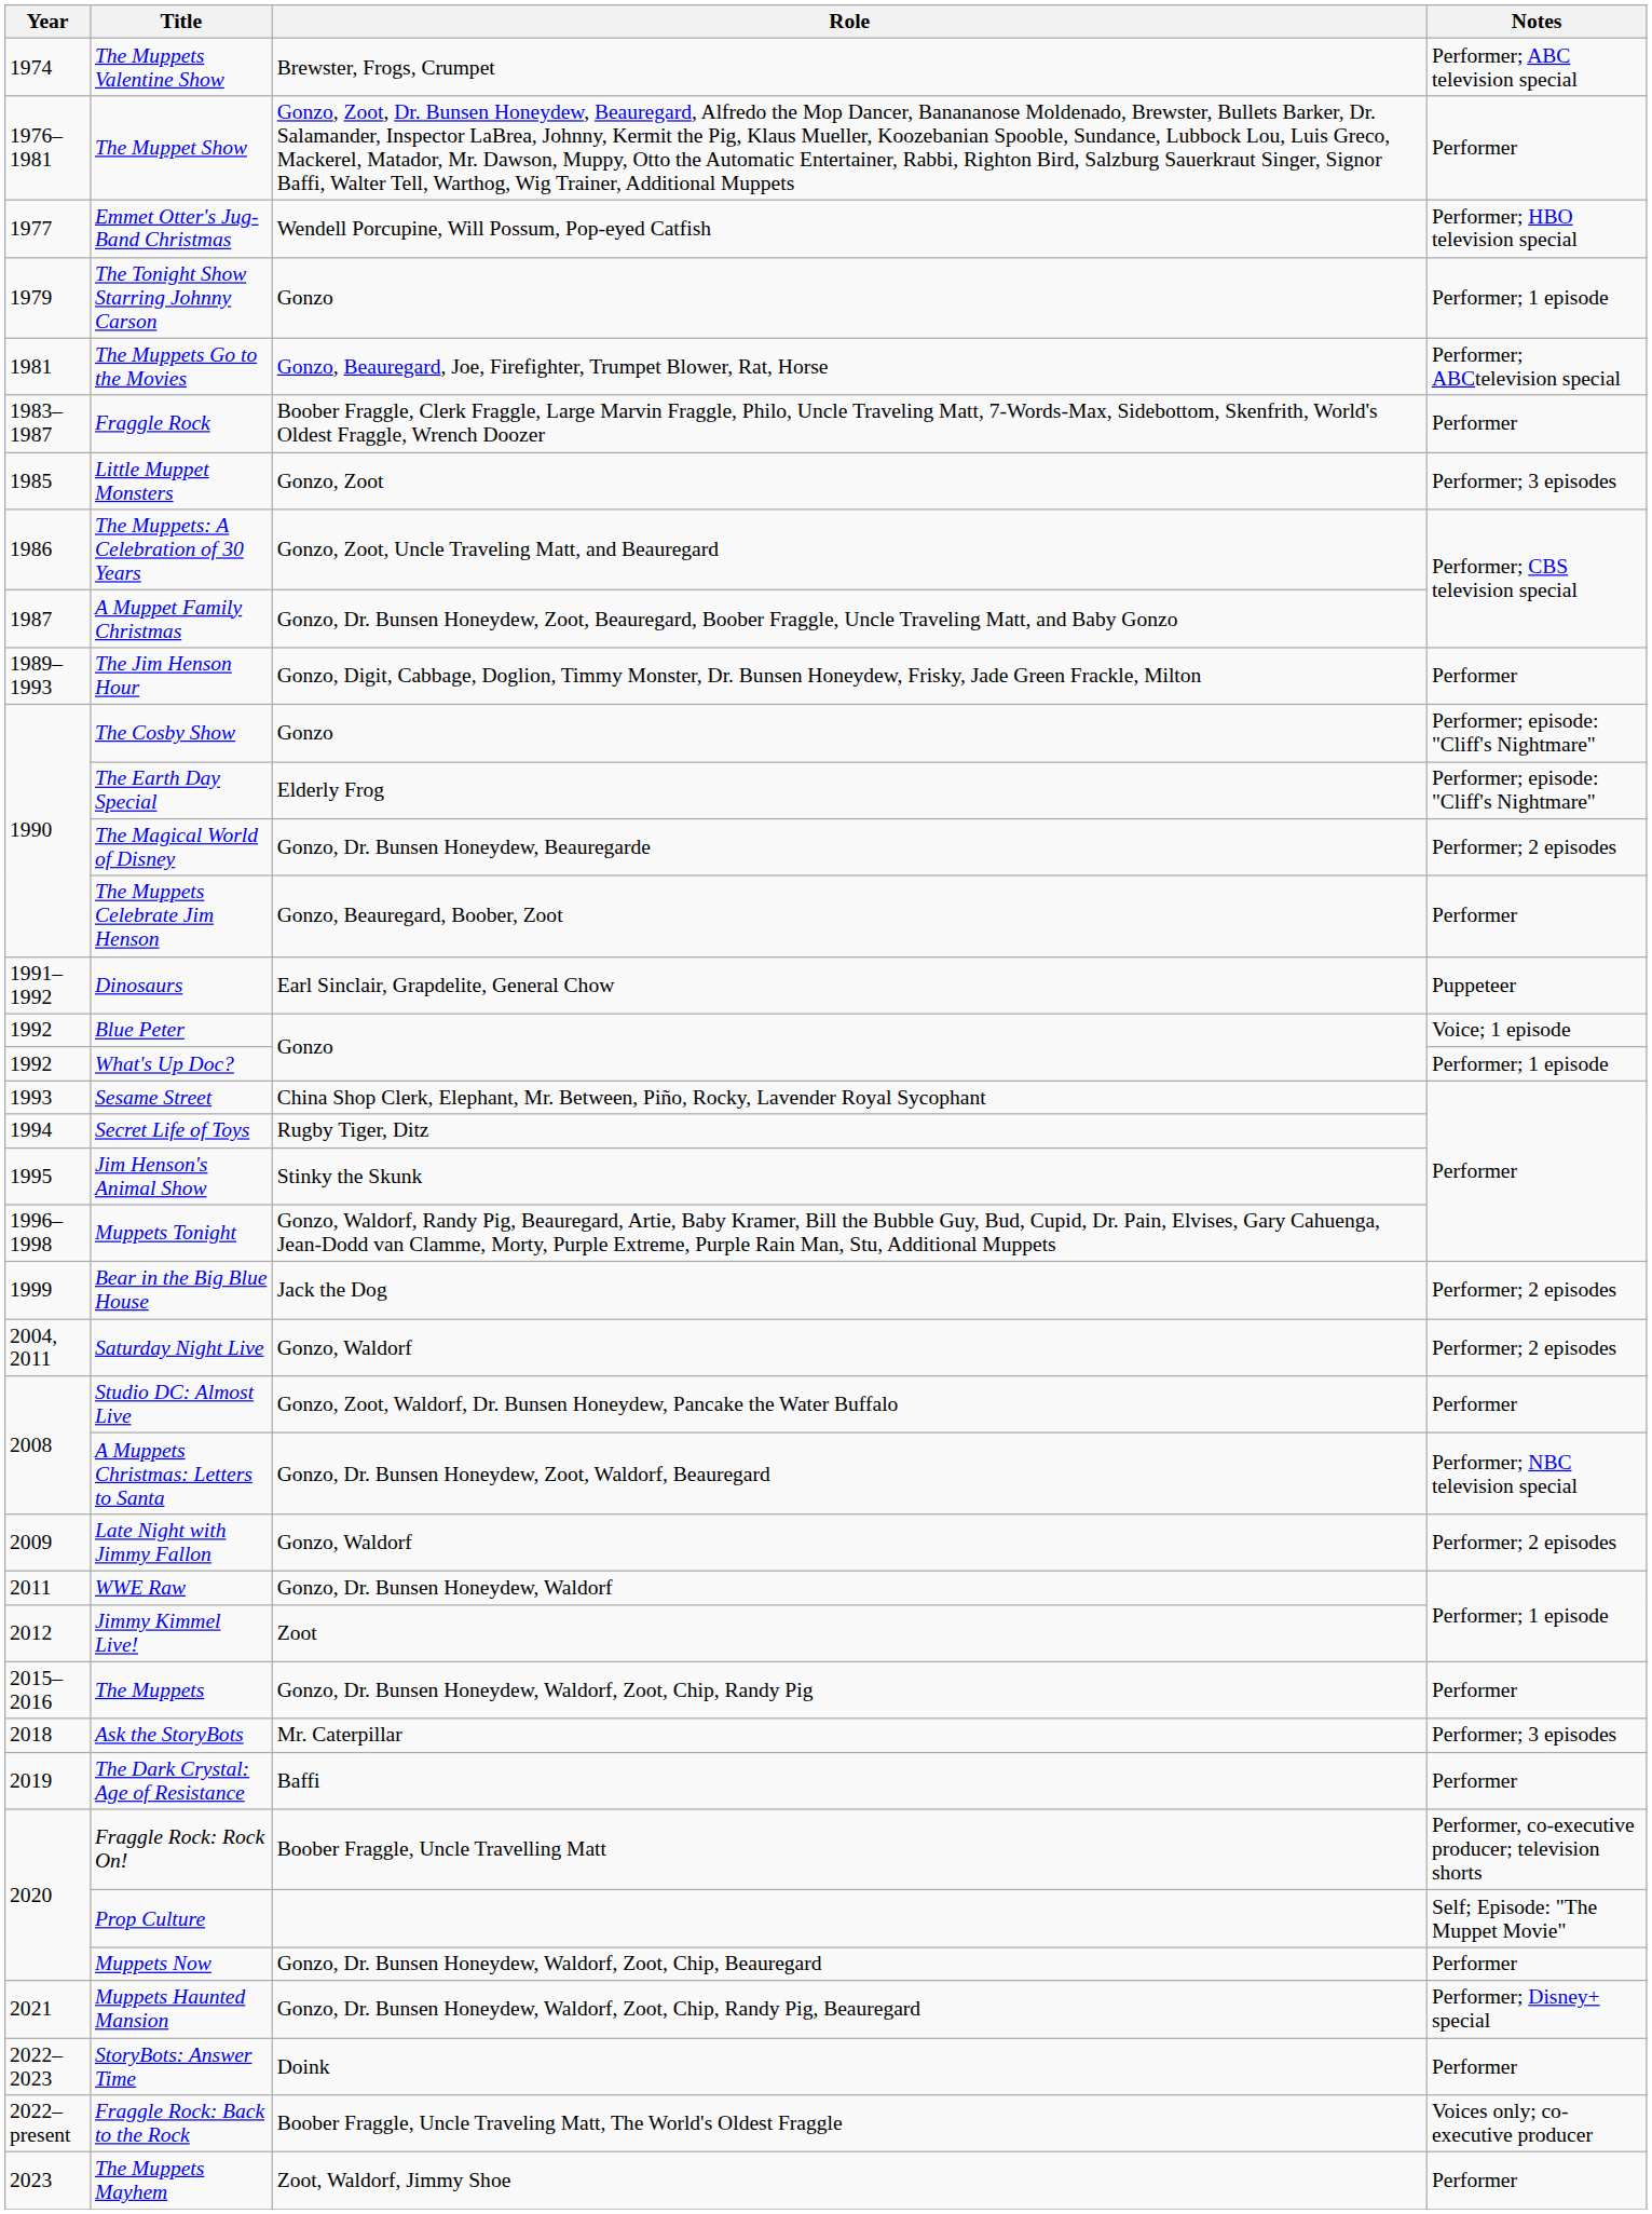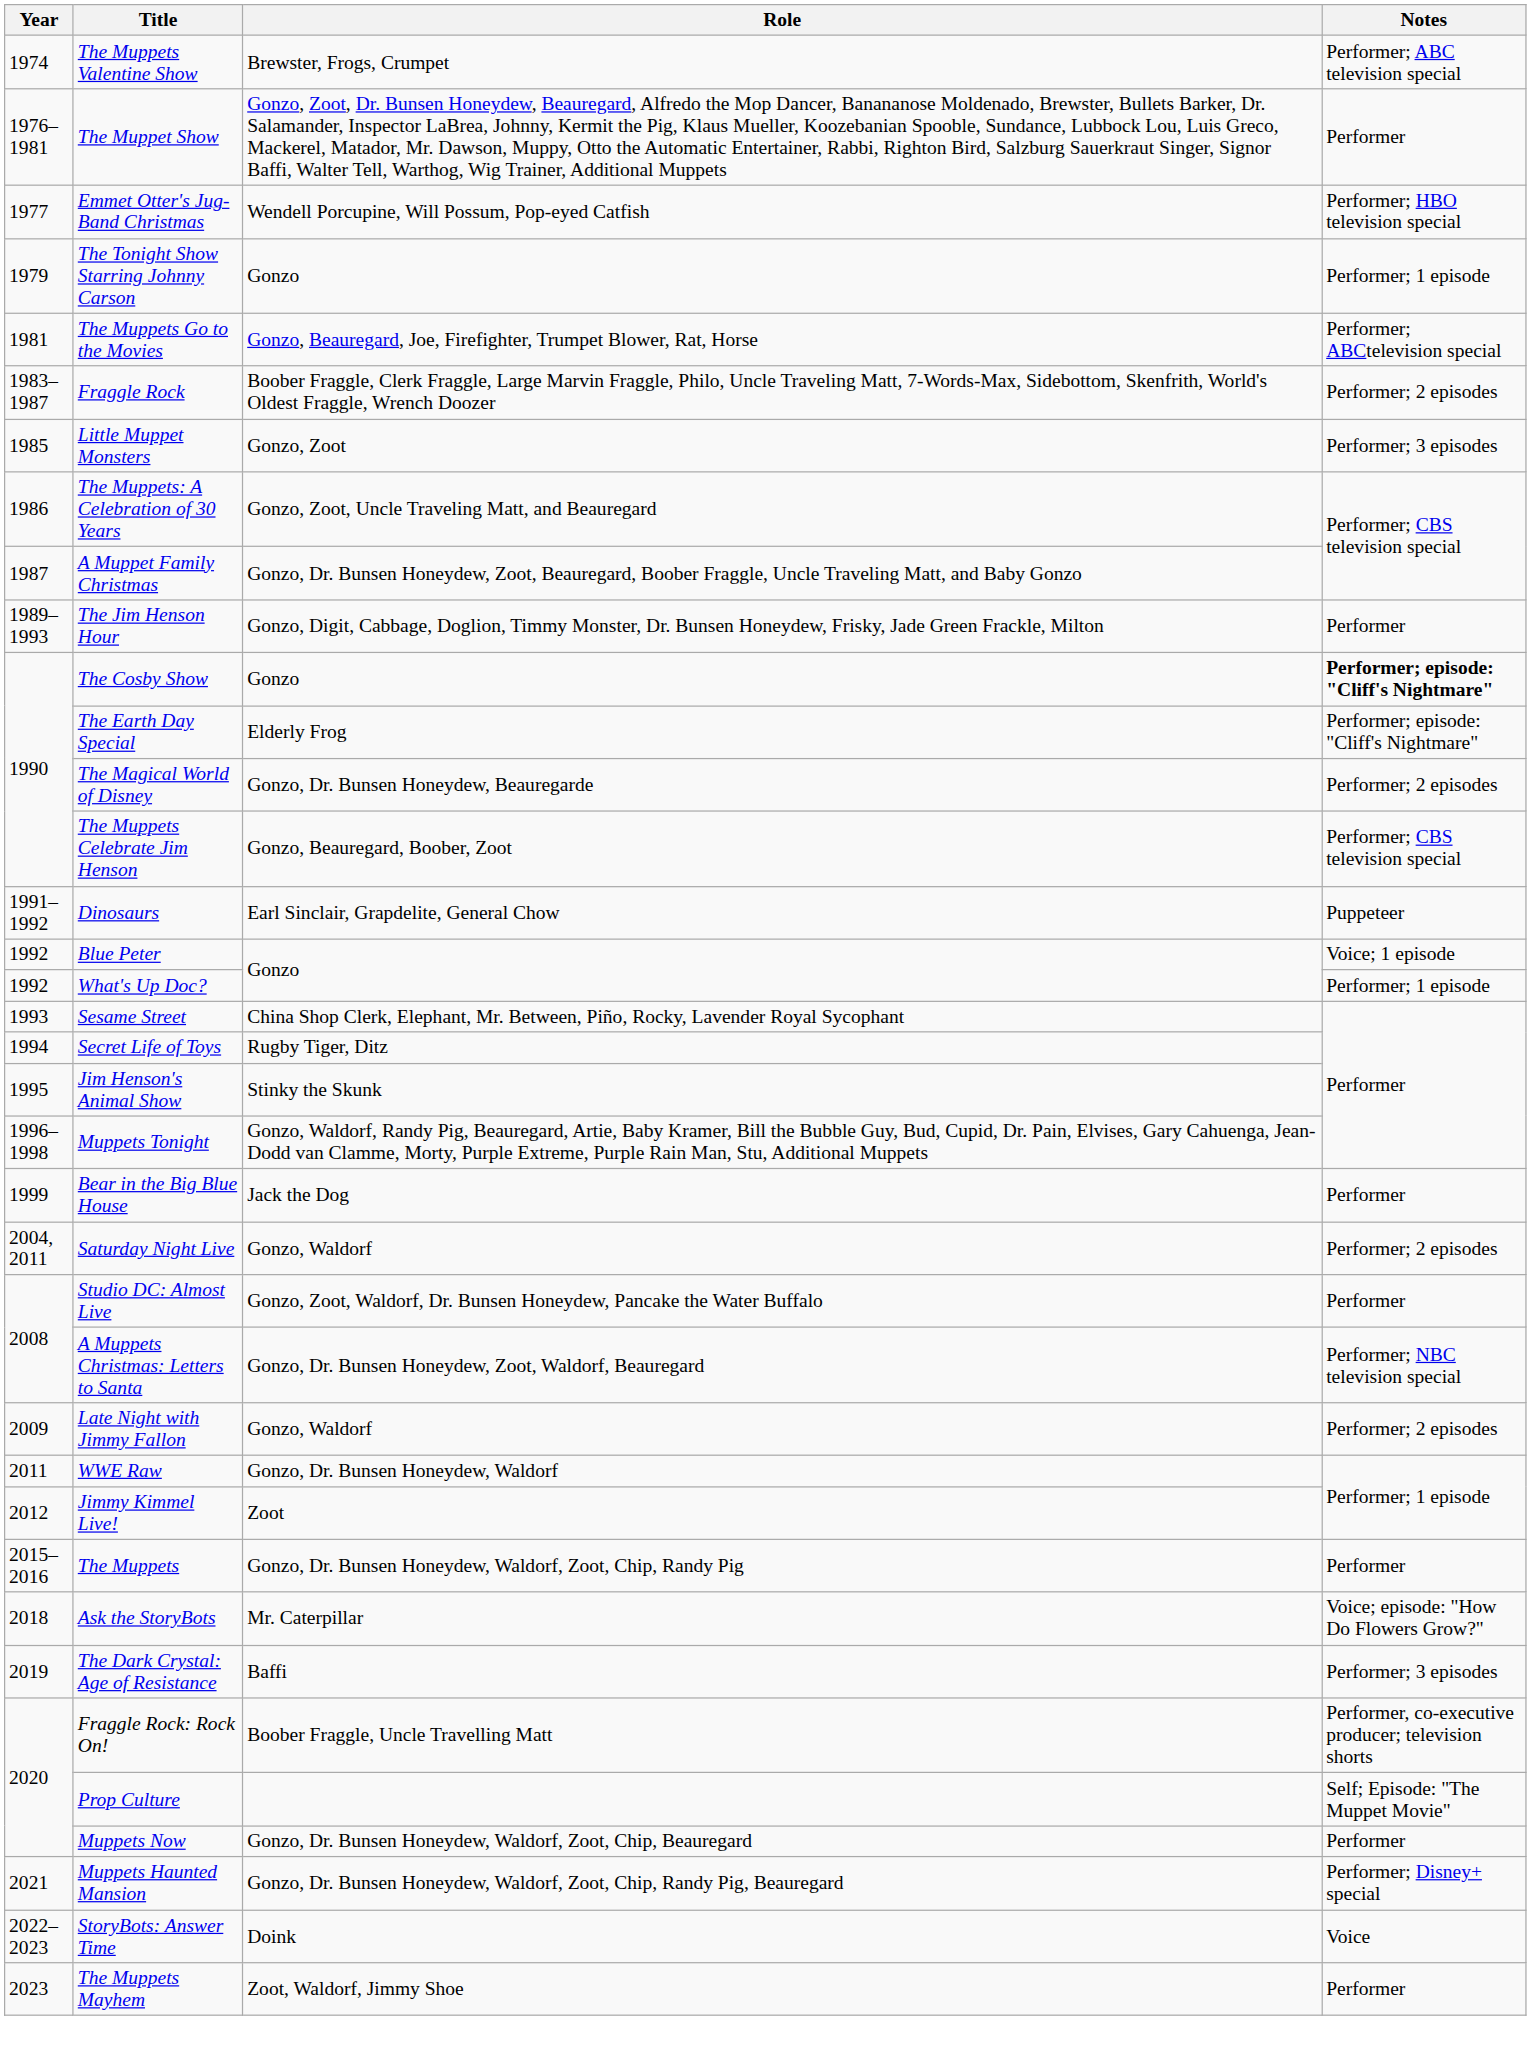Fraggle Rock | Notes: Performer -> Performer; 2 episodes
The Cosby Show | Notes: normal -> bold
The Muppets Celebrate Jim Henson | Notes: Performer -> Performer; CBS television special
Bear in the Big Blue House | Notes: Performer; 2 episodes -> Performer
Ask the StoryBots | Notes: Performer; 3 episodes -> Voice; episode: "How Do Flowers Grow?"
The Dark Crystal: Age of Resistance | Notes: Performer -> Performer; 3 episodes
StoryBots: Answer Time | Notes: Performer -> Voice
- row: 2022–present | Fraggle Rock: Back to the Rock | Boober Fraggle, Uncle Traveling Matt, The World's Oldest Fraggle | Voices only; co-executive producer
